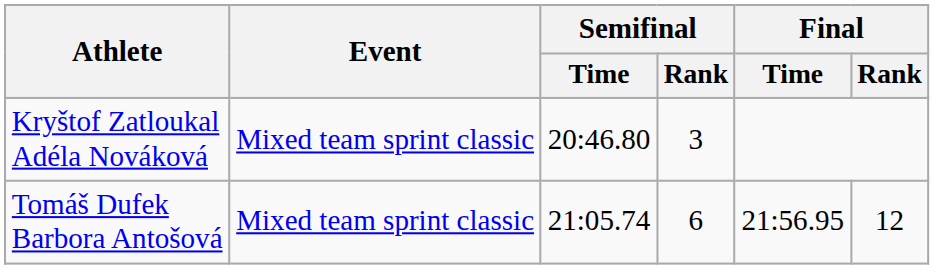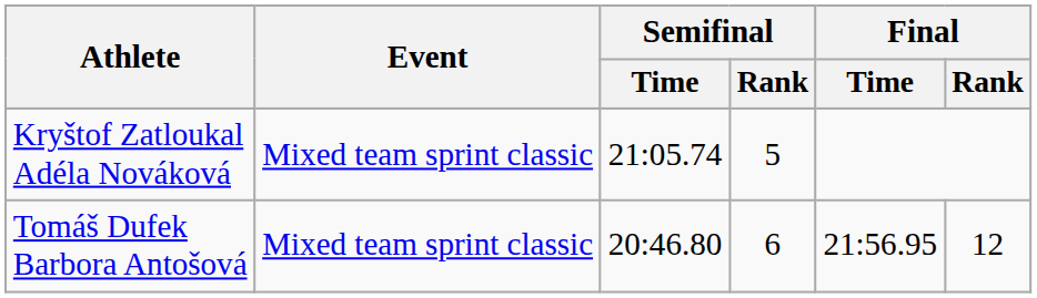Kryštof Zatloukal Adéla Nováková | Semifinal / Time: 20:46.80 -> 21:05.74
Kryštof Zatloukal Adéla Nováková | Semifinal / Rank: 3 -> 5
Tomáš Dufek Barbora Antošová | Semifinal / Time: 21:05.74 -> 20:46.80
